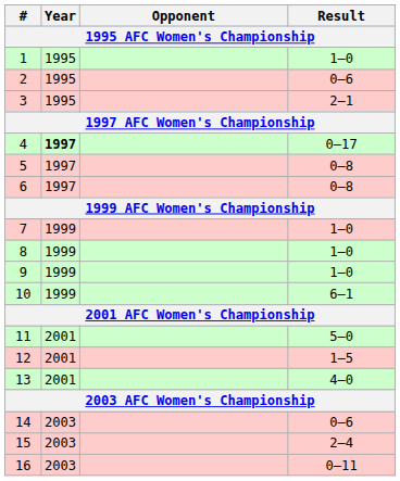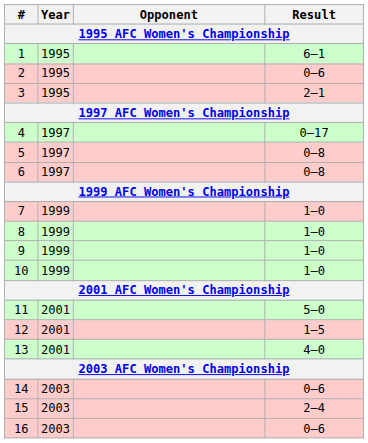1 | Result: 1–0 -> 6–1
4 | Year: bold -> normal
10 | Result: 6–1 -> 1–0
16 | Result: 0–11 -> 0–6
